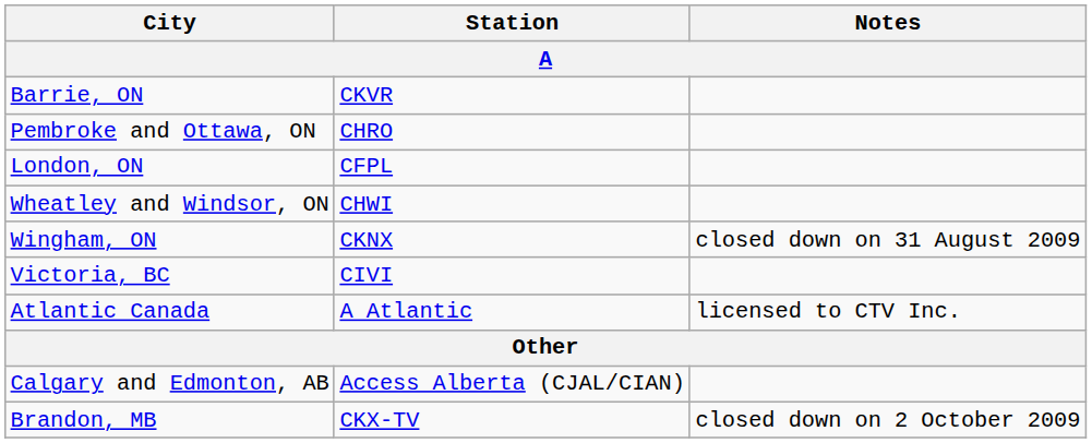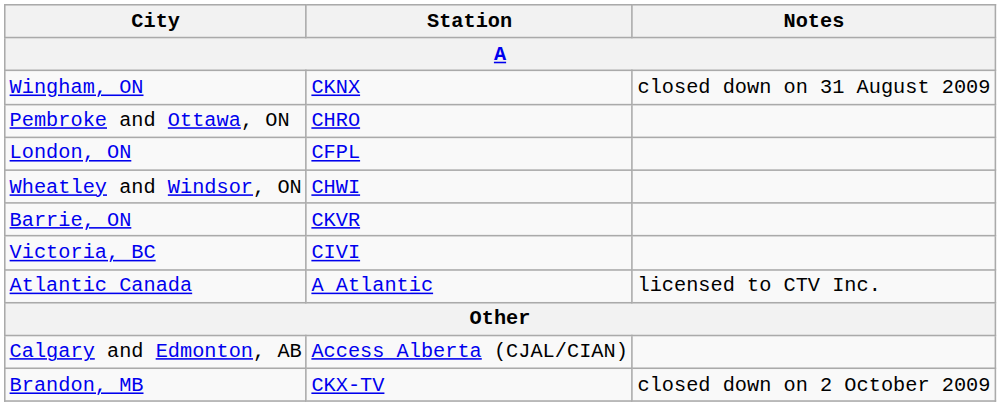rows swapped: Barrie, ON <-> Wingham, ON
